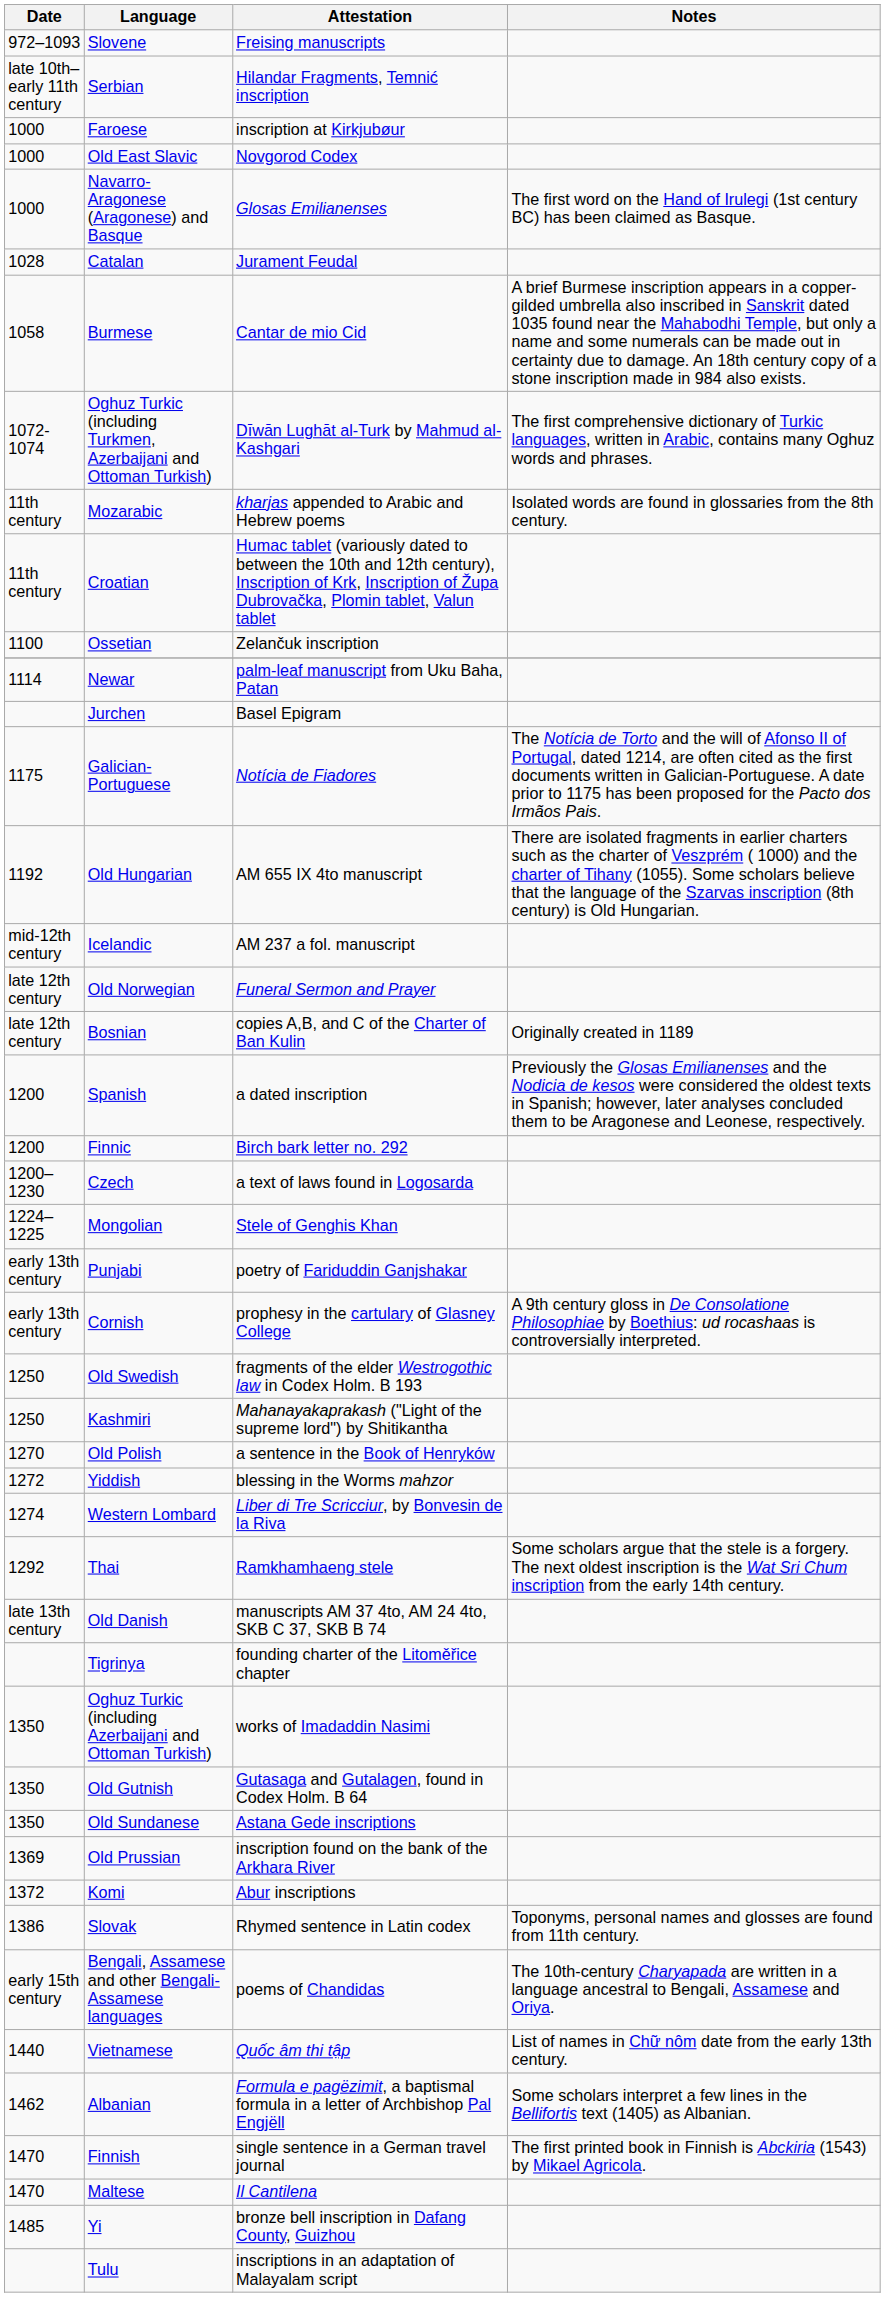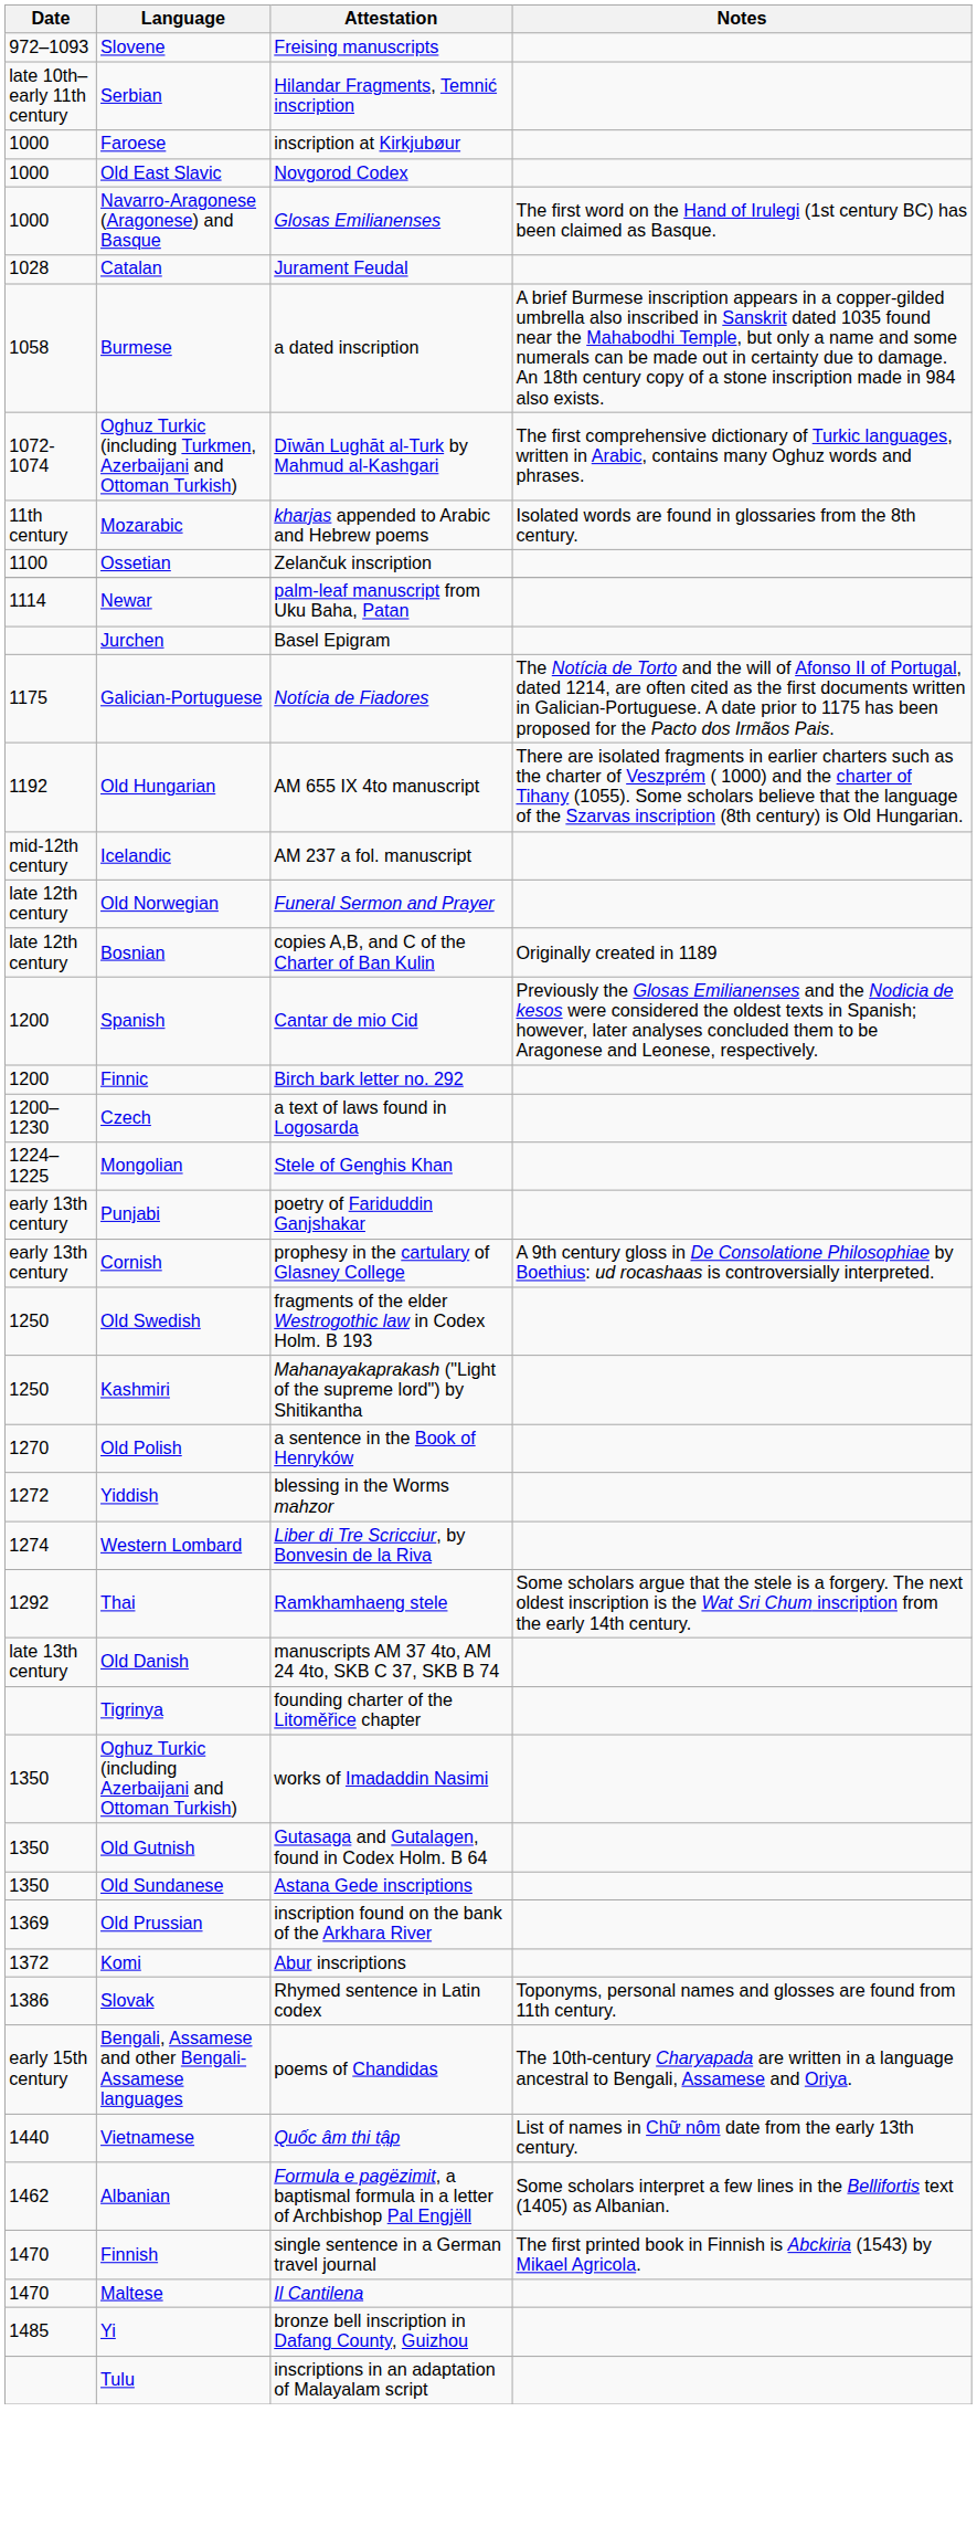Burmese | Attestation: Cantar de mio Cid -> a dated inscription
- row: 11th century | Croatian | Humac tablet (variously dated to between the 10th and 12th century), Inscription of Krk, Inscription of Župa Dubrovačka, Plomin tablet, Valun tablet
Spanish | Attestation: a dated inscription -> Cantar de mio Cid
